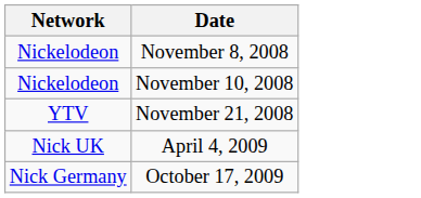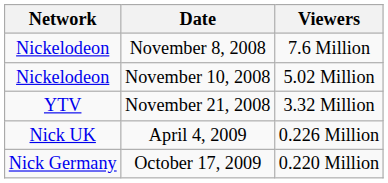+ column: Viewers | 7.6 Million | 5.02 Million | 3.32 Million | 0.226 Million | 0.220 Million
